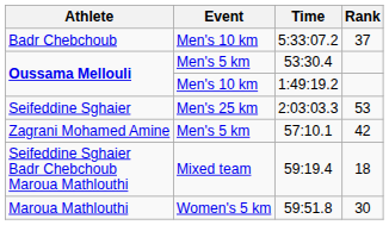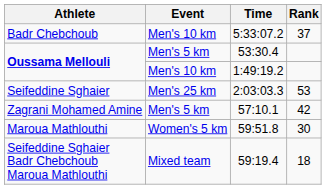rows swapped: 59:51.8 <-> 59:19.4
